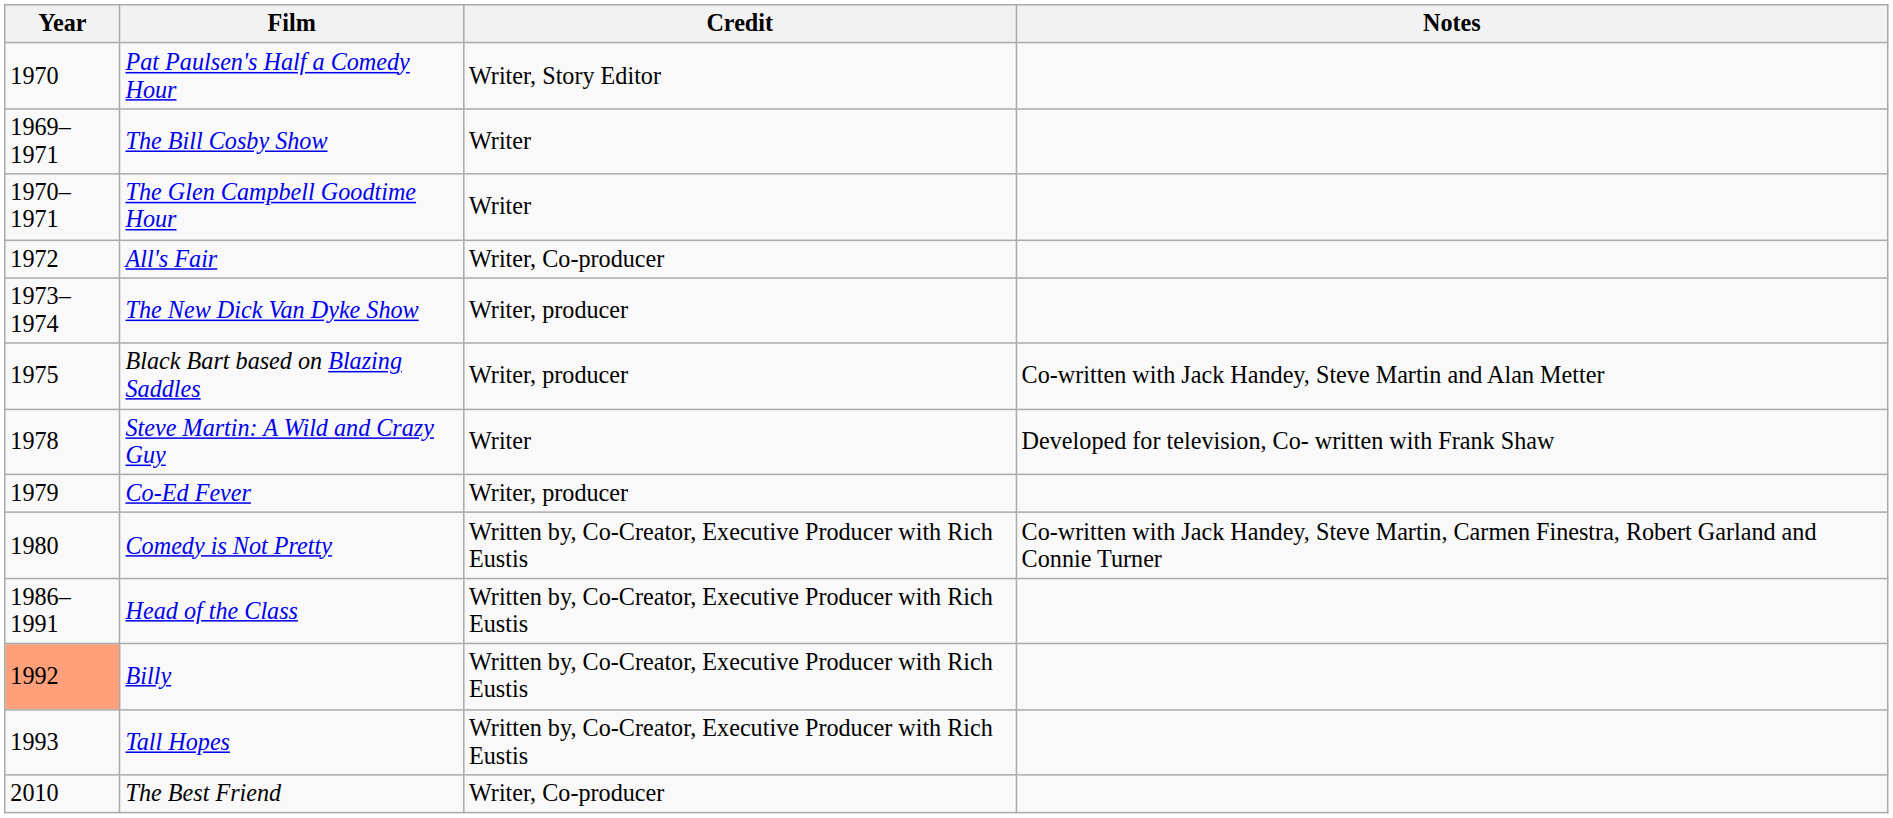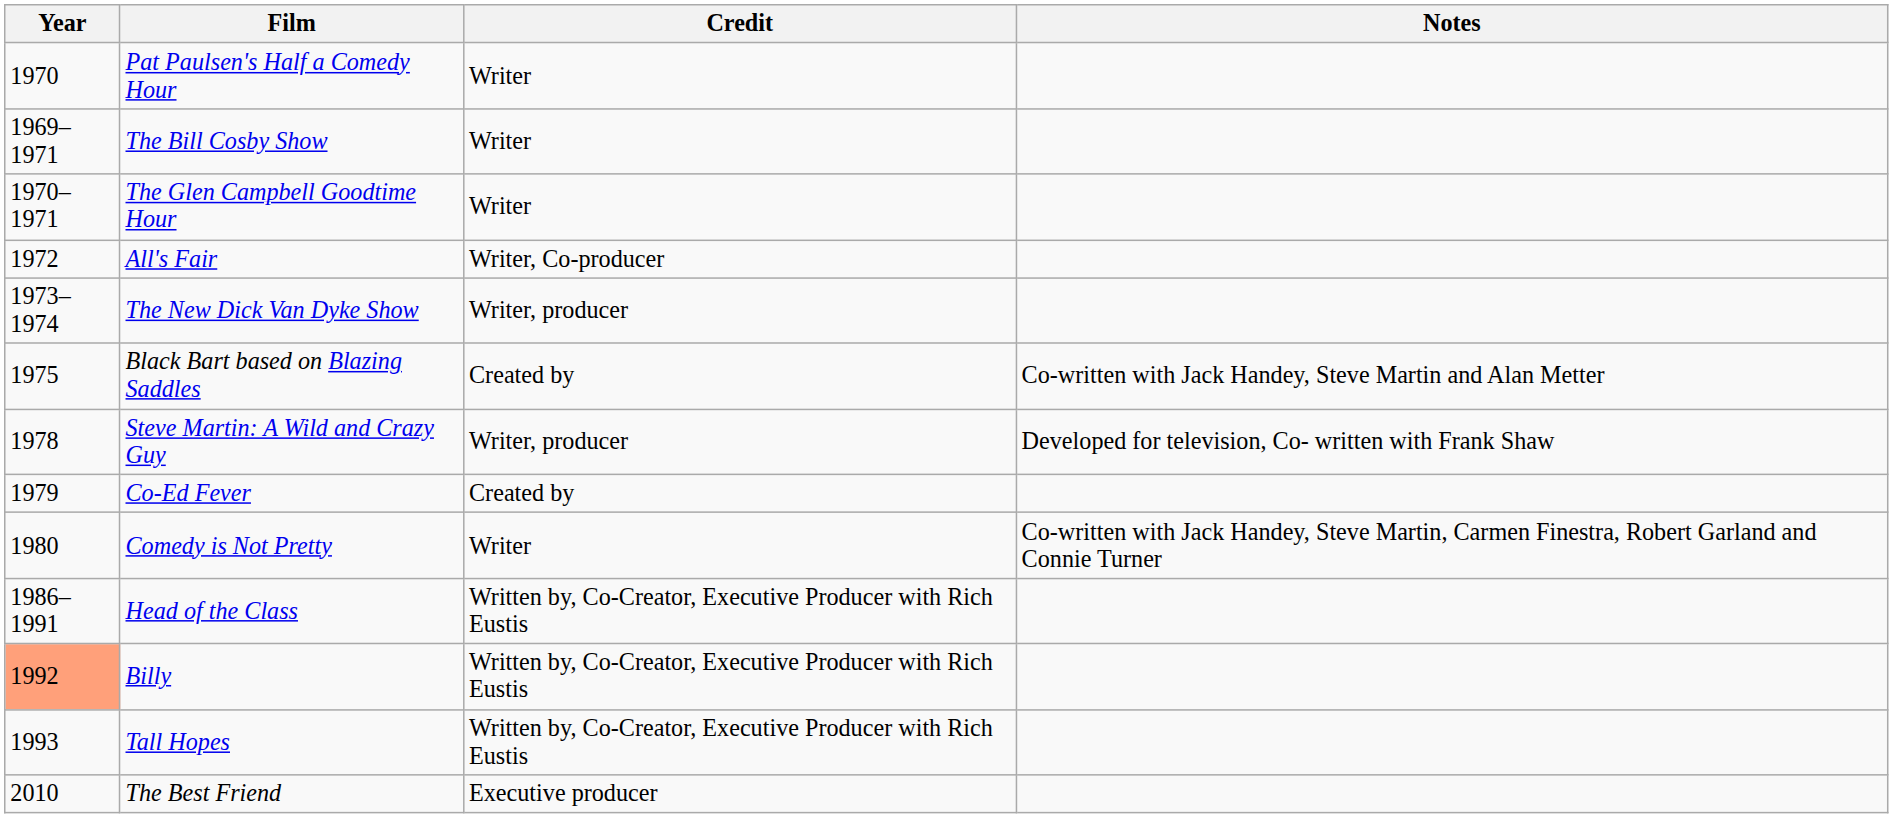Pat Paulsen's Half a Comedy Hour | Credit: Writer, Story Editor -> Writer
Black Bart based on Blazing Saddles | Credit: Writer, producer -> Created by
Steve Martin: A Wild and Crazy Guy | Credit: Writer -> Writer, producer
Co-Ed Fever | Credit: Writer, producer -> Created by
Comedy is Not Pretty | Credit: Written by, Co-Creator, Executive Producer with Rich Eustis -> Writer
The Best Friend | Credit: Writer, Co-producer -> Executive producer
